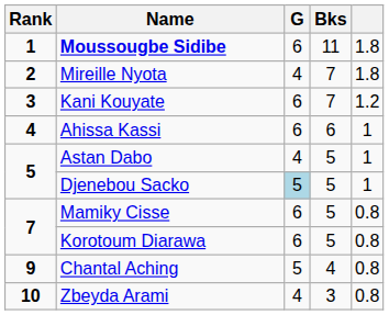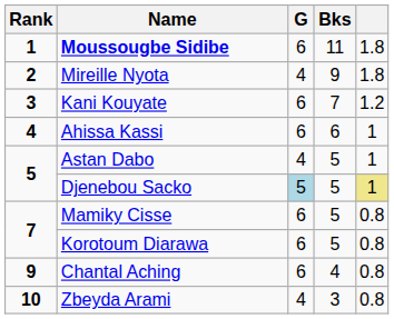Mireille Nyota | Bks: 7 -> 9
Djenebou Sacko | column 5: no background -> khaki background
Chantal Aching | G: 5 -> 6
